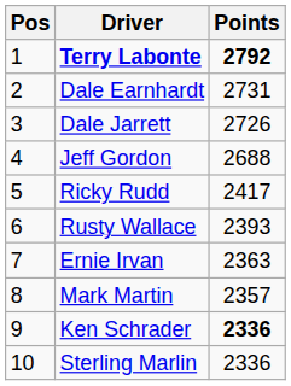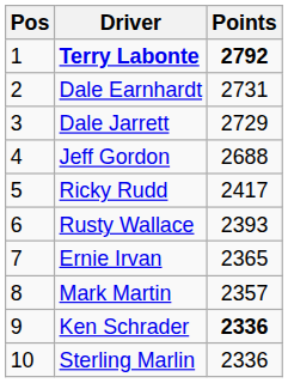Dale Jarrett | Points: 2726 -> 2729
Ernie Irvan | Points: 2363 -> 2365
